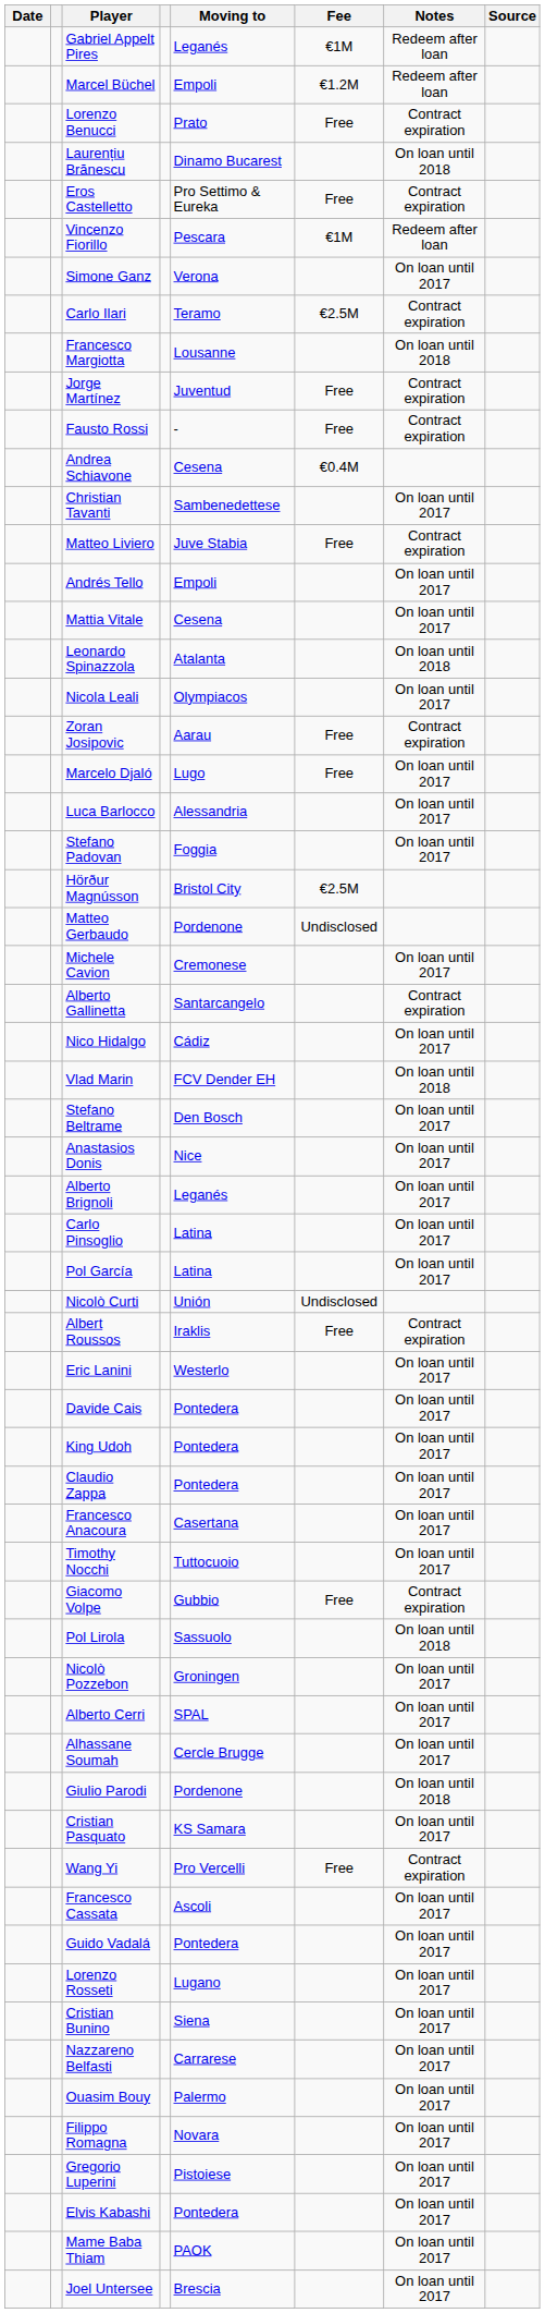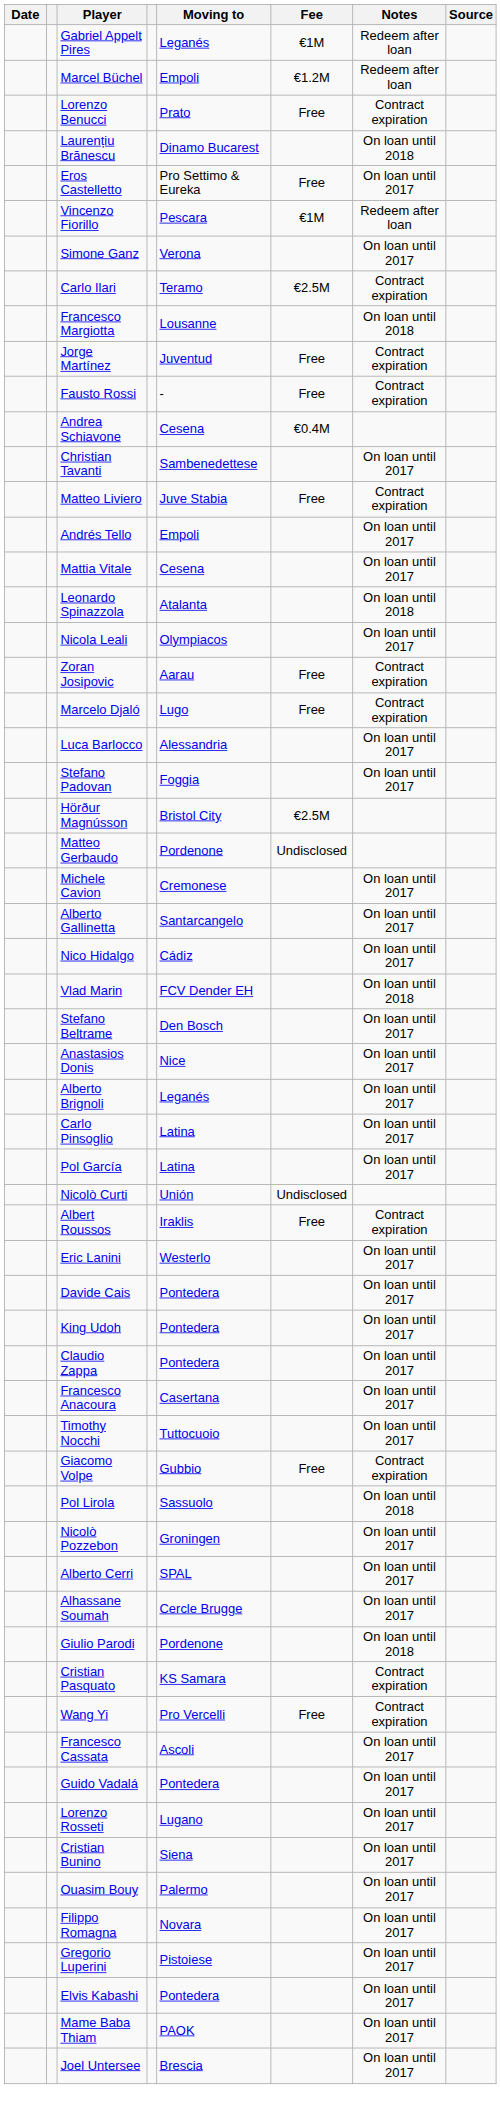Eros Castelletto | Notes: Contract expiration -> On loan until 2017
Marcelo Djaló | Notes: On loan until 2017 -> Contract expiration
Alberto Gallinetta | Notes: Contract expiration -> On loan until 2017
Cristian Pasquato | Notes: On loan until 2017 -> Contract expiration
- row: Nazzareno Belfasti | Carrarese | On loan until 2017
